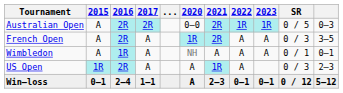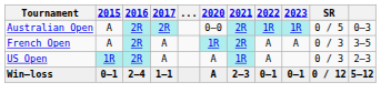- row: Wimbledon | A | 1R | A | NH | A | A | A | 0 / 1 | 0–1
